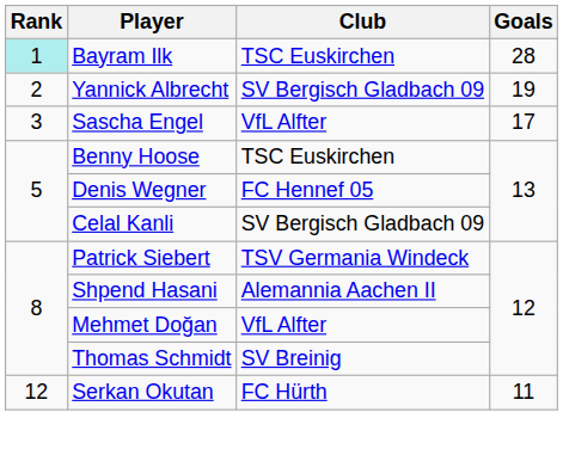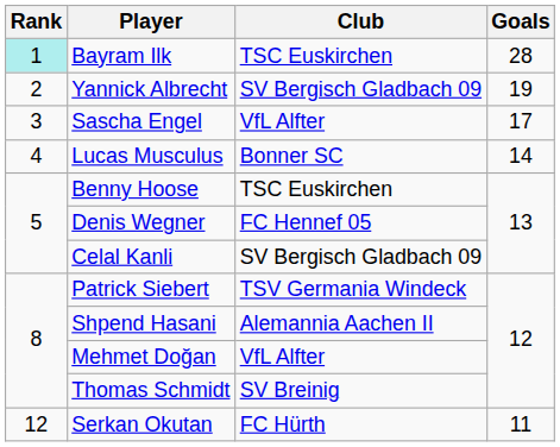+ row: 4 | Lucas Musculus | Bonner SC | 14
